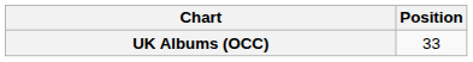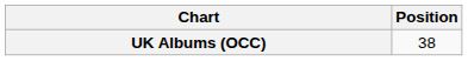UK Albums (OCC) | Position: 33 -> 38
